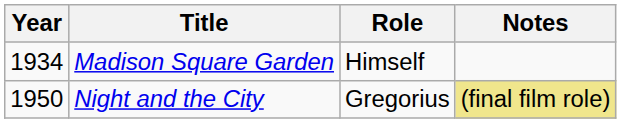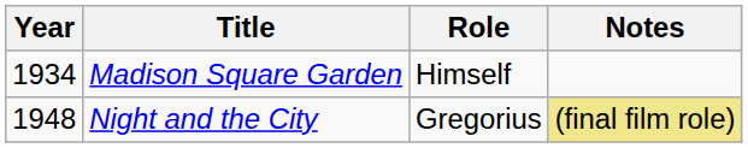Night and the City | Year: 1950 -> 1948
